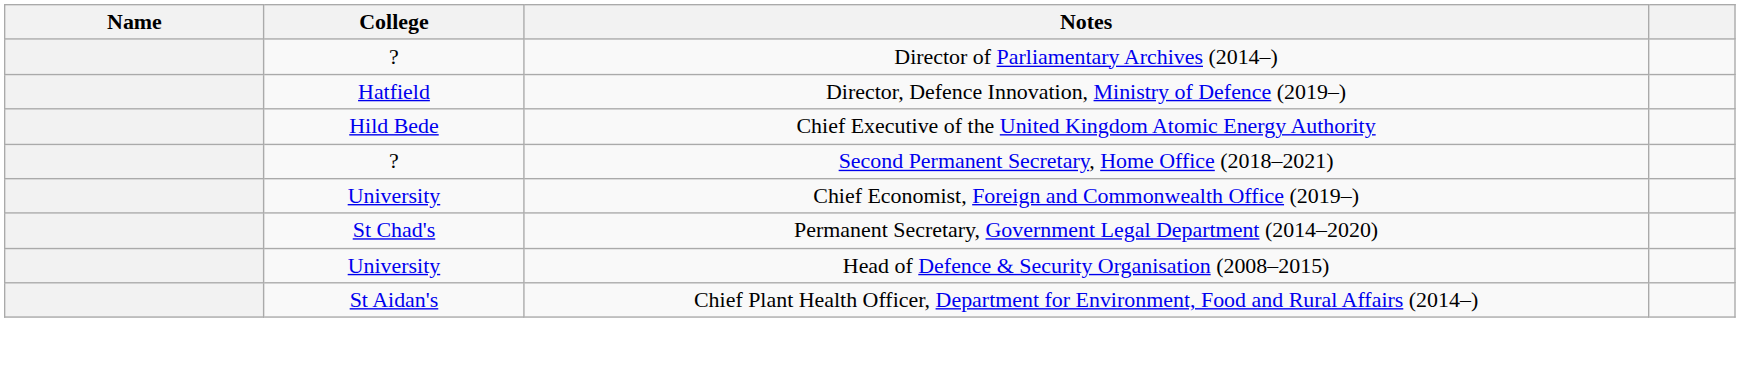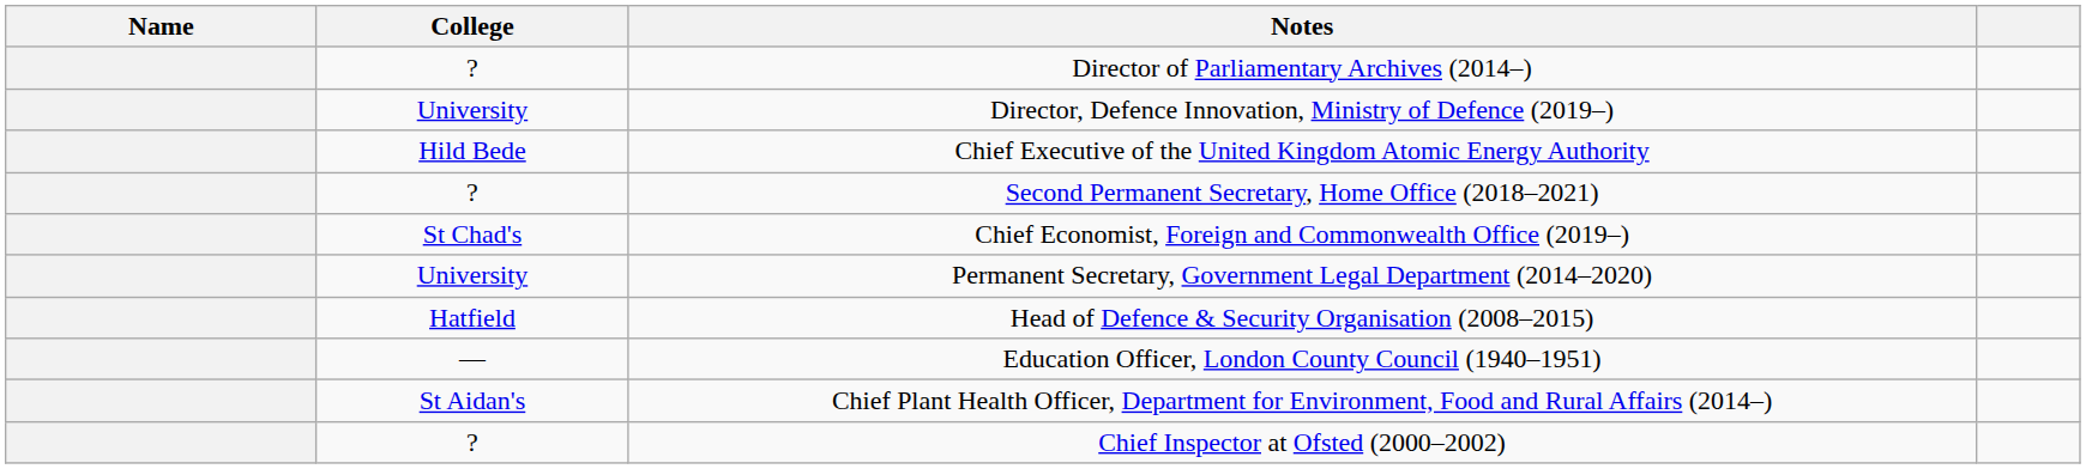Director, Defence Innovation, Ministry of Defence (2019–) | College: Hatfield -> University
Chief Economist, Foreign and Commonwealth Office (2019–) | College: University -> St Chad's
Permanent Secretary, Government Legal Department (2014–2020) | College: St Chad's -> University
Head of Defence & Security Organisation (2008–2015) | College: University -> Hatfield
+ row: ― | Education Officer, London County Council (1940–1951)
+ row: ? | Chief Inspector at Ofsted (2000–2002)
